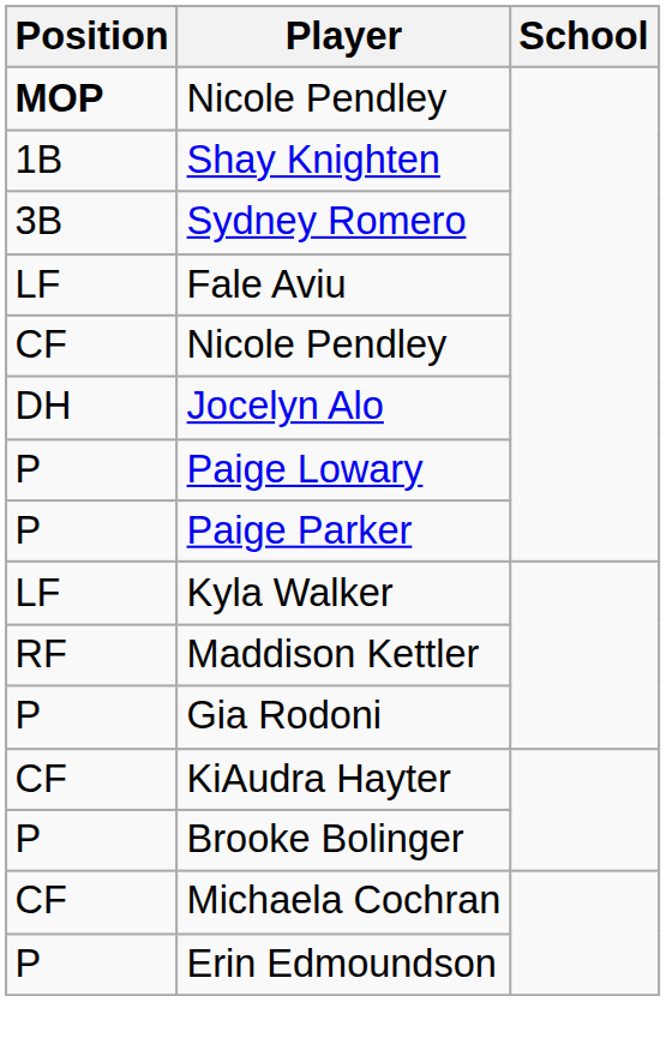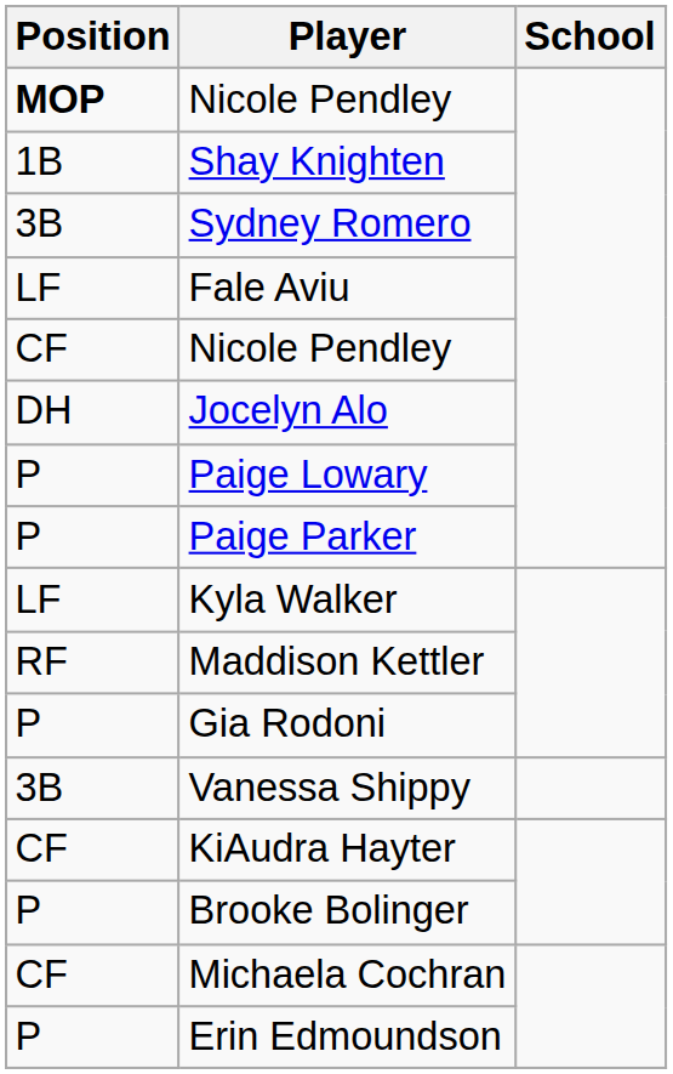+ row: 3B | Vanessa Shippy
